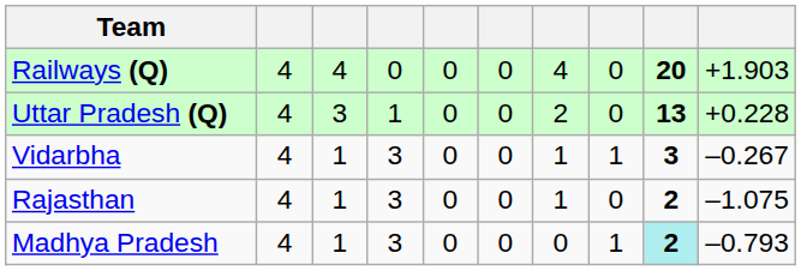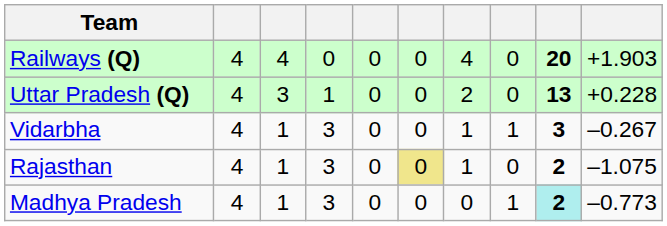Rajasthan | column 6: no background -> khaki background
Madhya Pradesh | column 10: –0.793 -> –0.773
